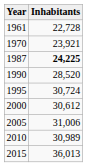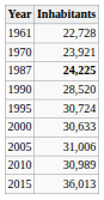2000 | Inhabitants: 30,612 -> 30,633
